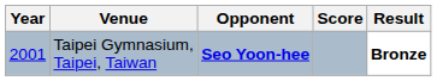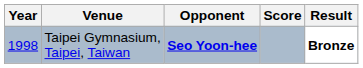Taipei Gymnasium, Taipei, Taiwan | Year: 2001 -> 1998
